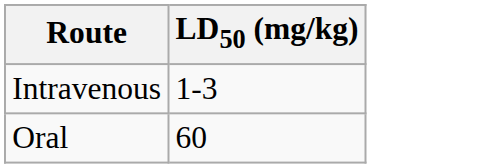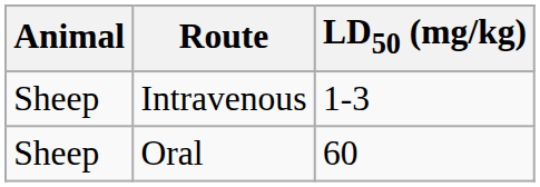+ column: Animal | Sheep | Sheep
